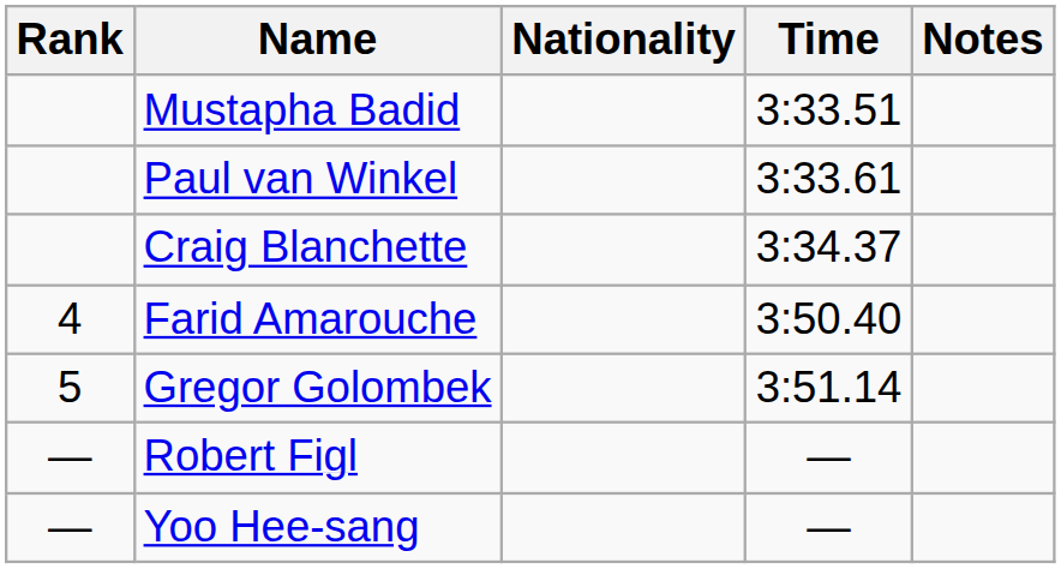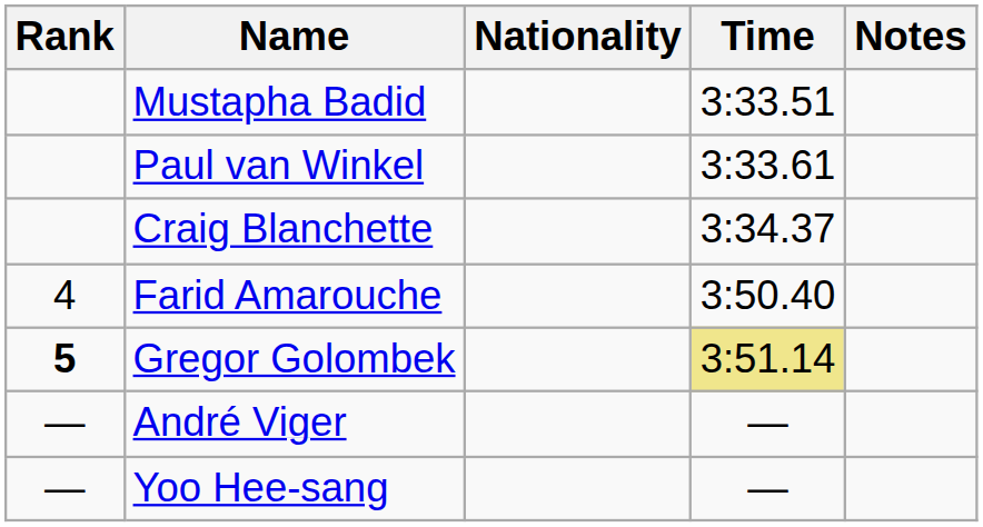Gregor Golombek | Rank: normal -> bold
Gregor Golombek | Time: no background -> khaki background
+ row: — | André Viger | —
- row: — | Robert Figl | —
